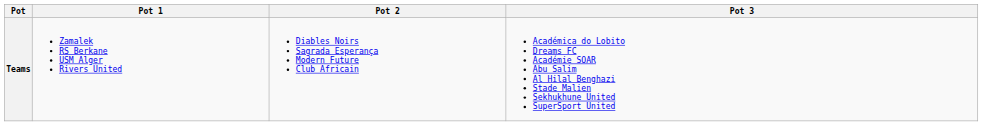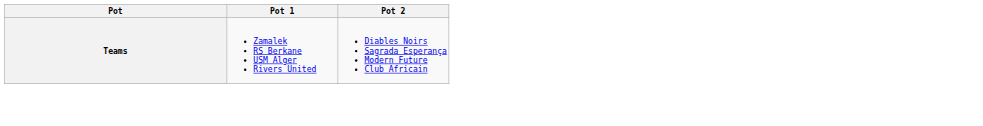- column: Pot 3 | Académica do Lobito Dreams FC Académie SOAR Abu Salim Al Hilal Benghazi Stade Malien Sekhukhune United SuperSport United
